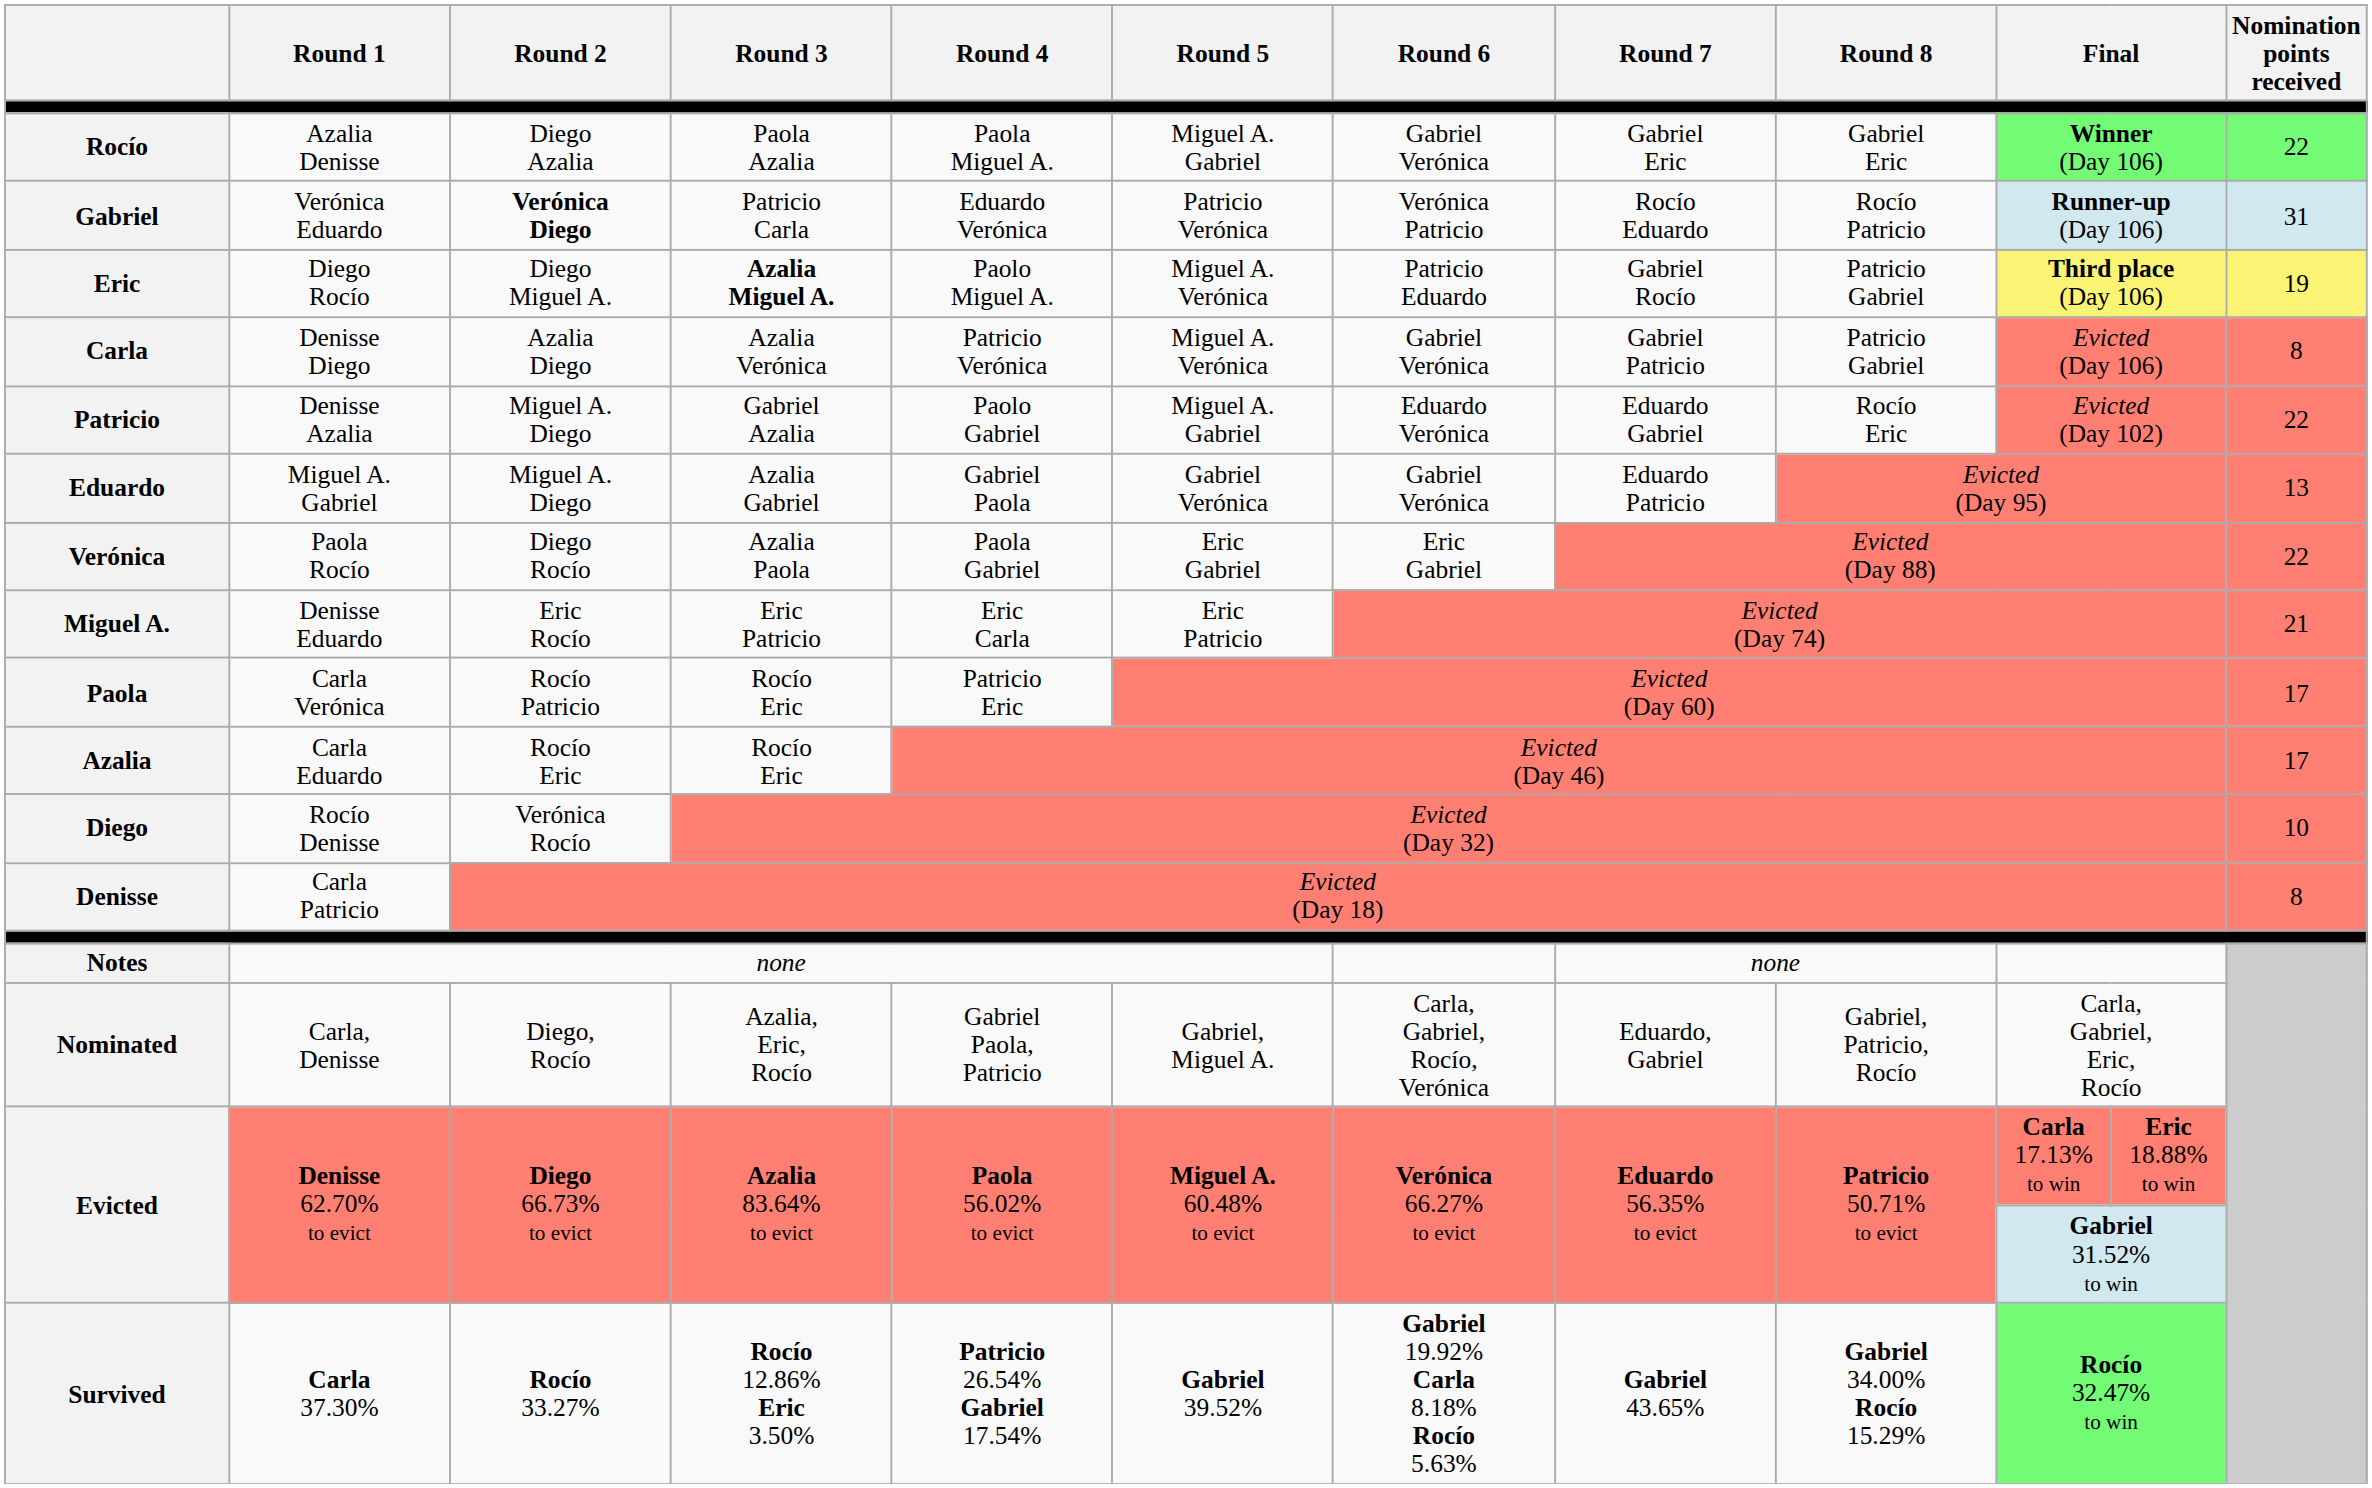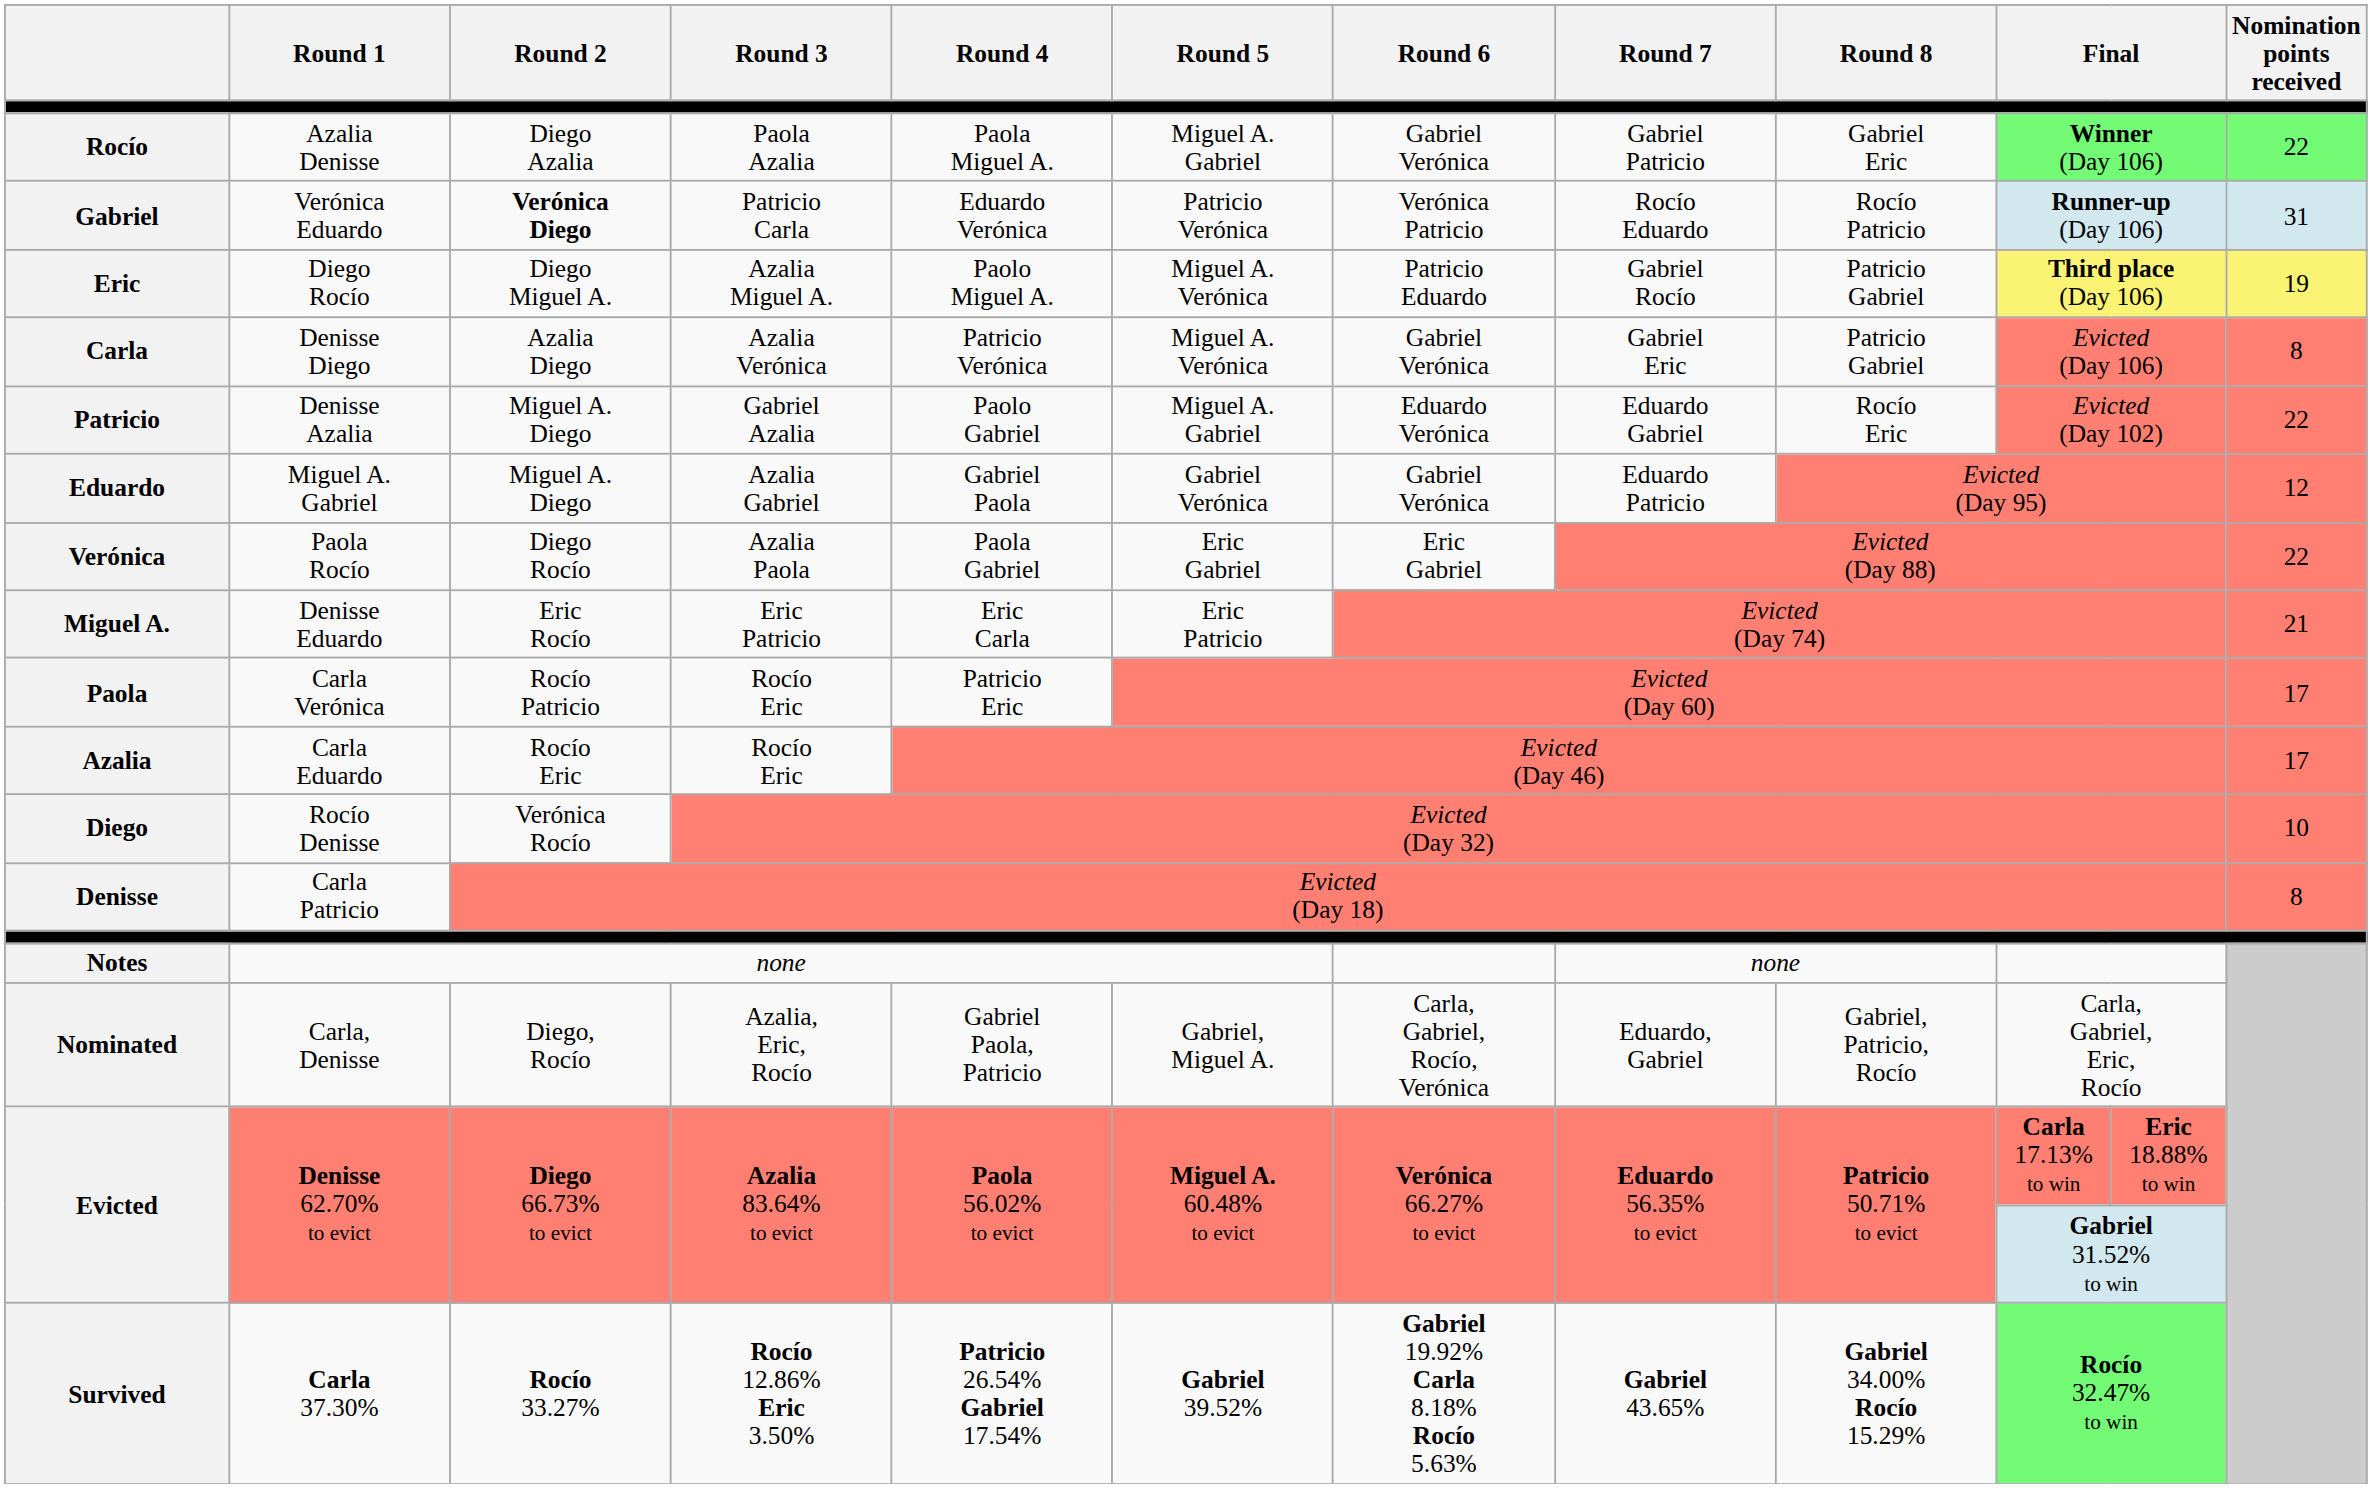Rocío | Round 7: Gabriel Eric -> Gabriel Patricio
Eric | Round 3: bold -> normal
Carla | Round 7: Gabriel Patricio -> Gabriel Eric
Eduardo | Nomination points received: 13 -> 12
